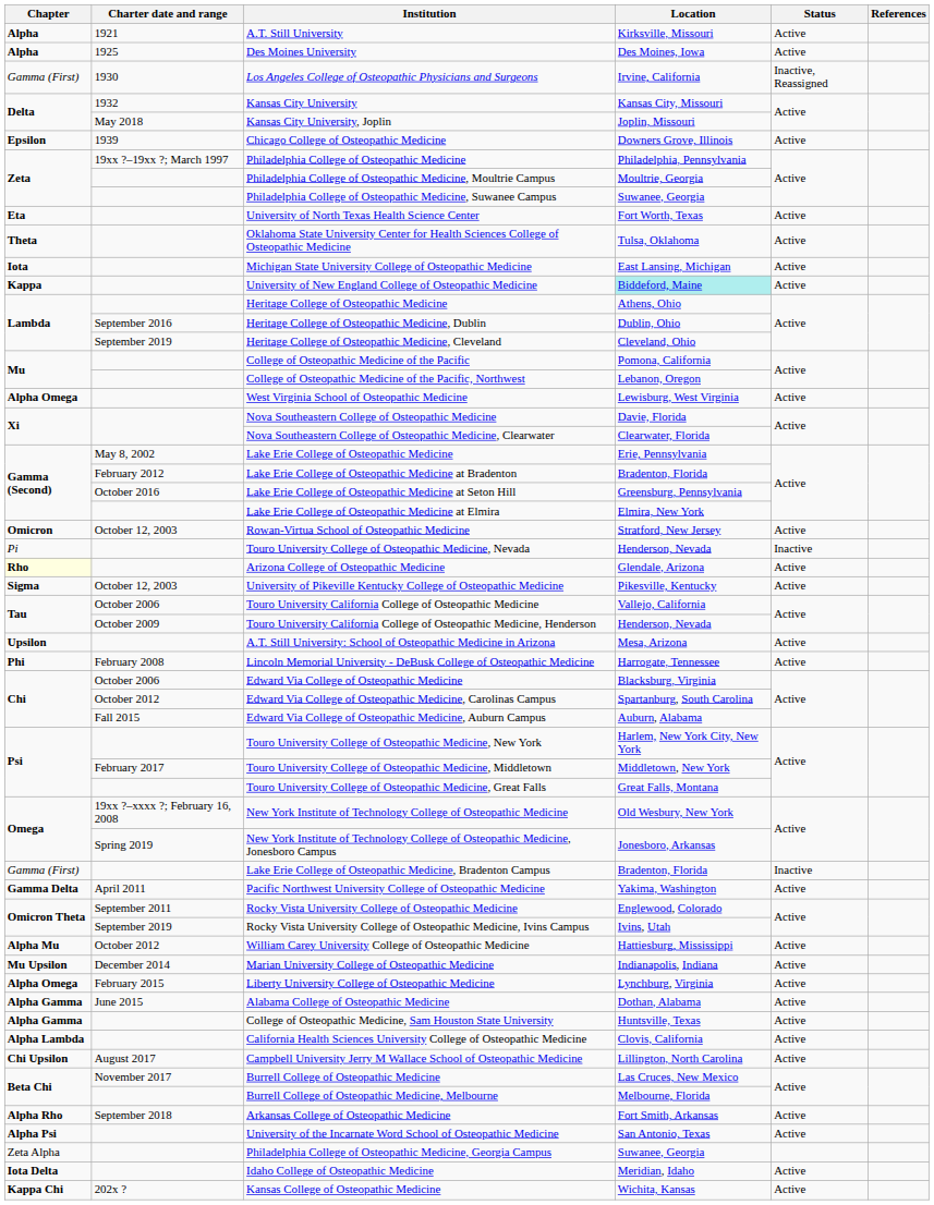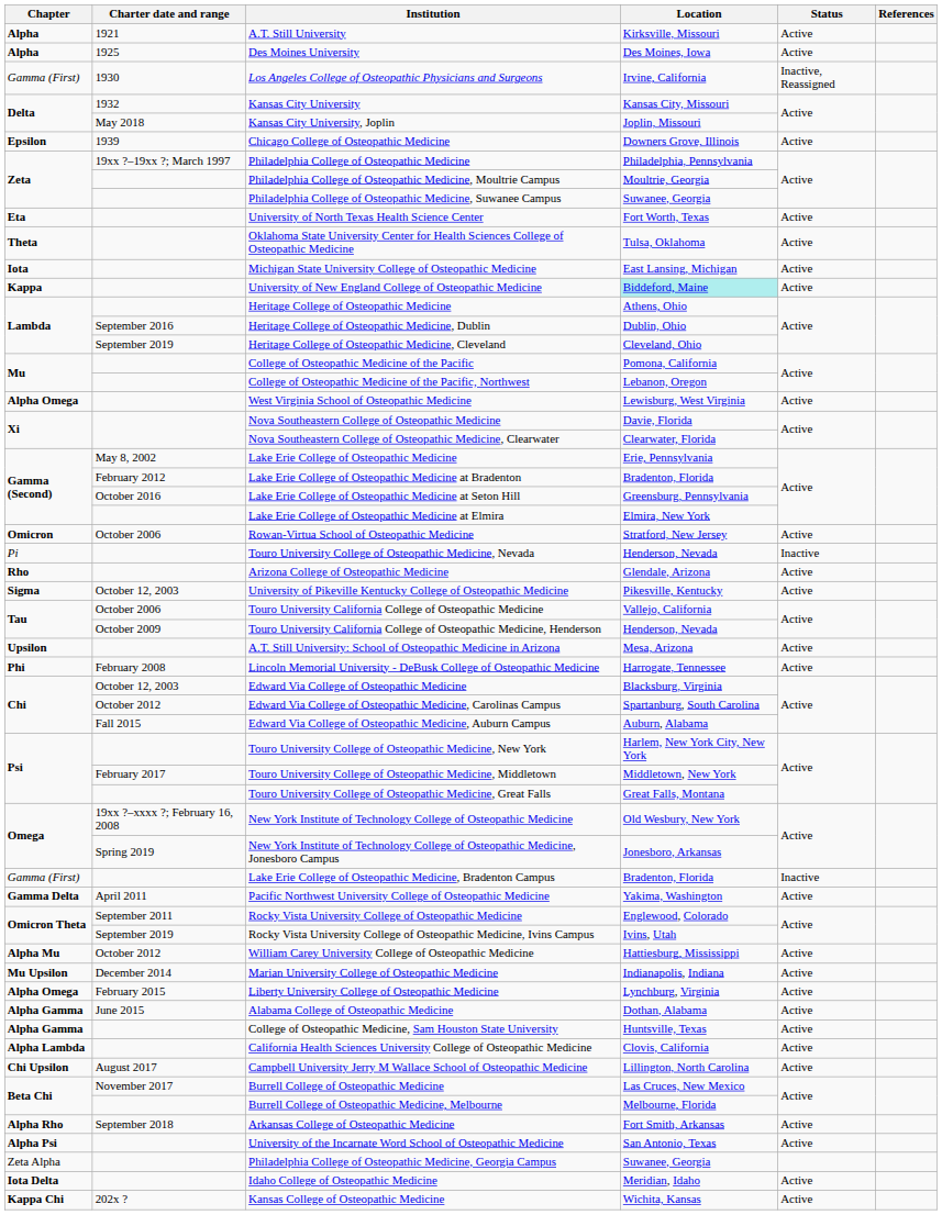Rowan-Virtua School of Osteopathic Medicine | Charter date and range: October 12, 2003 -> October 2006
Arizona College of Osteopathic Medicine | Chapter: lightyellow background -> no background
Edward Via College of Osteopathic Medicine | Charter date and range: October 2006 -> October 12, 2003
